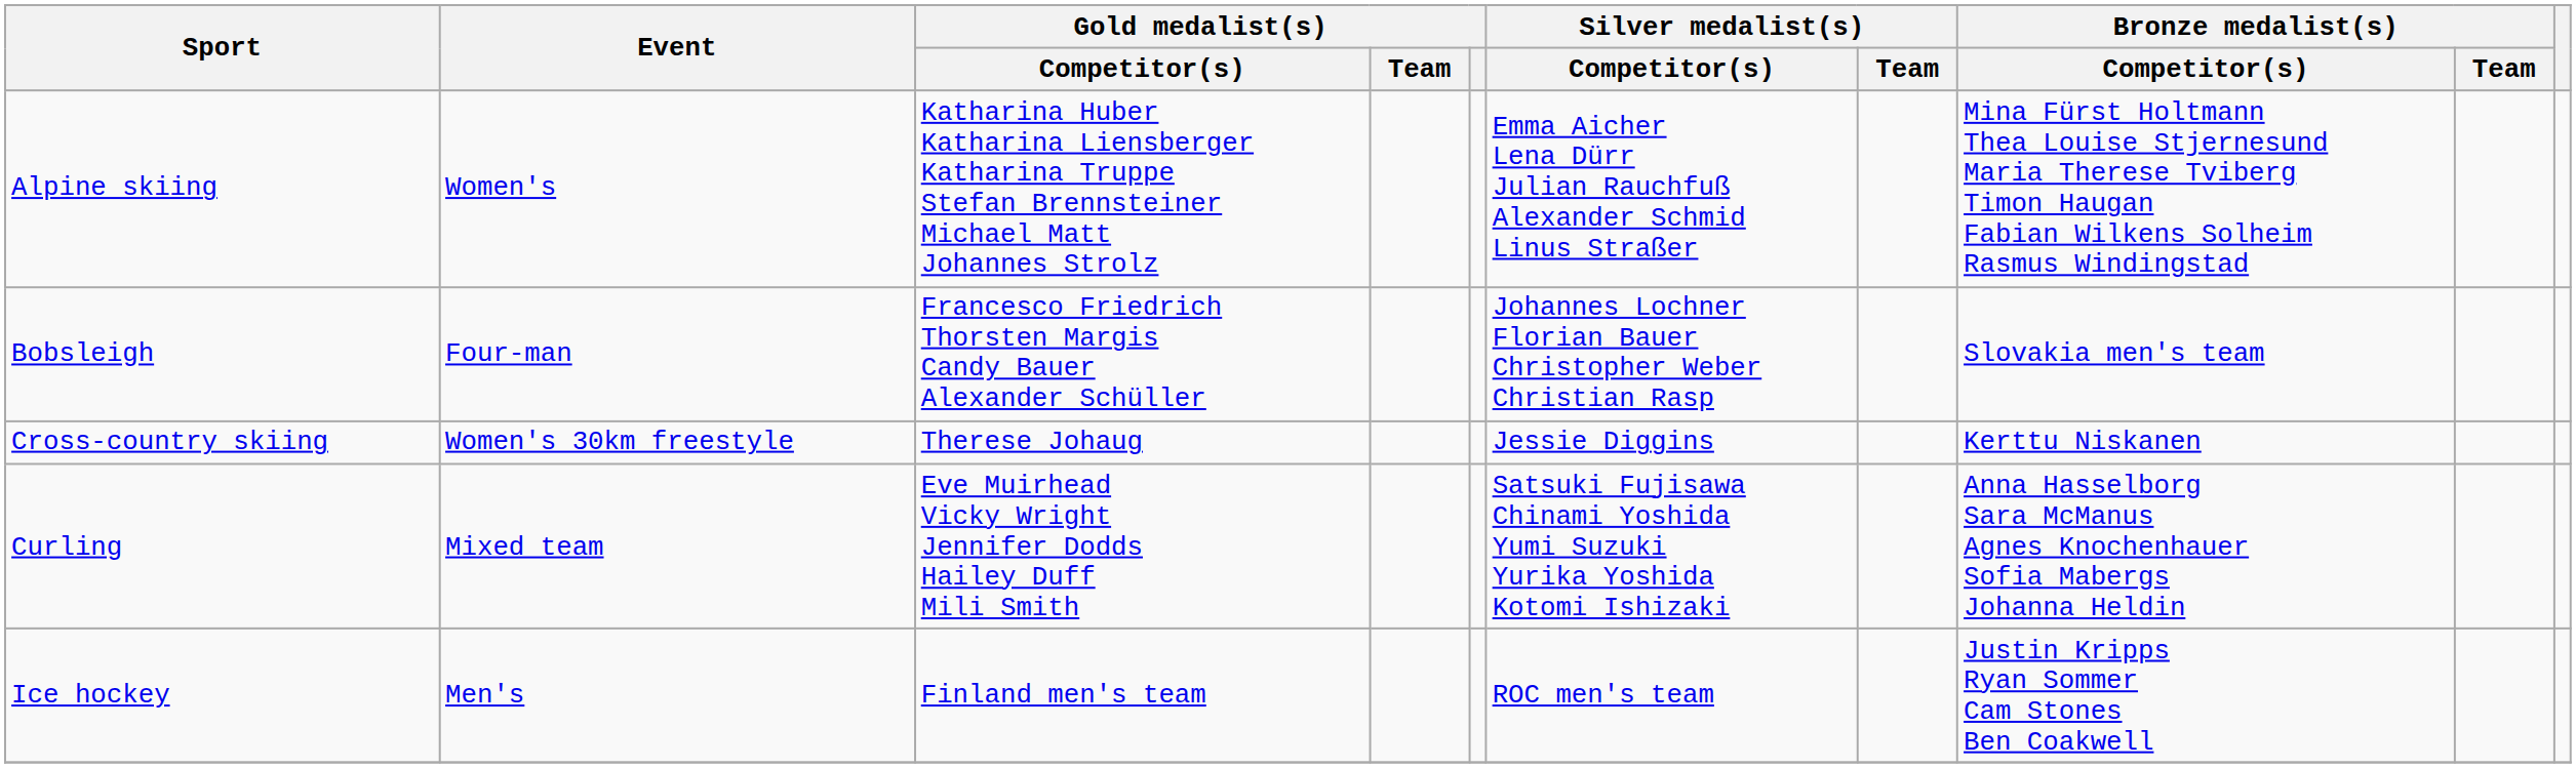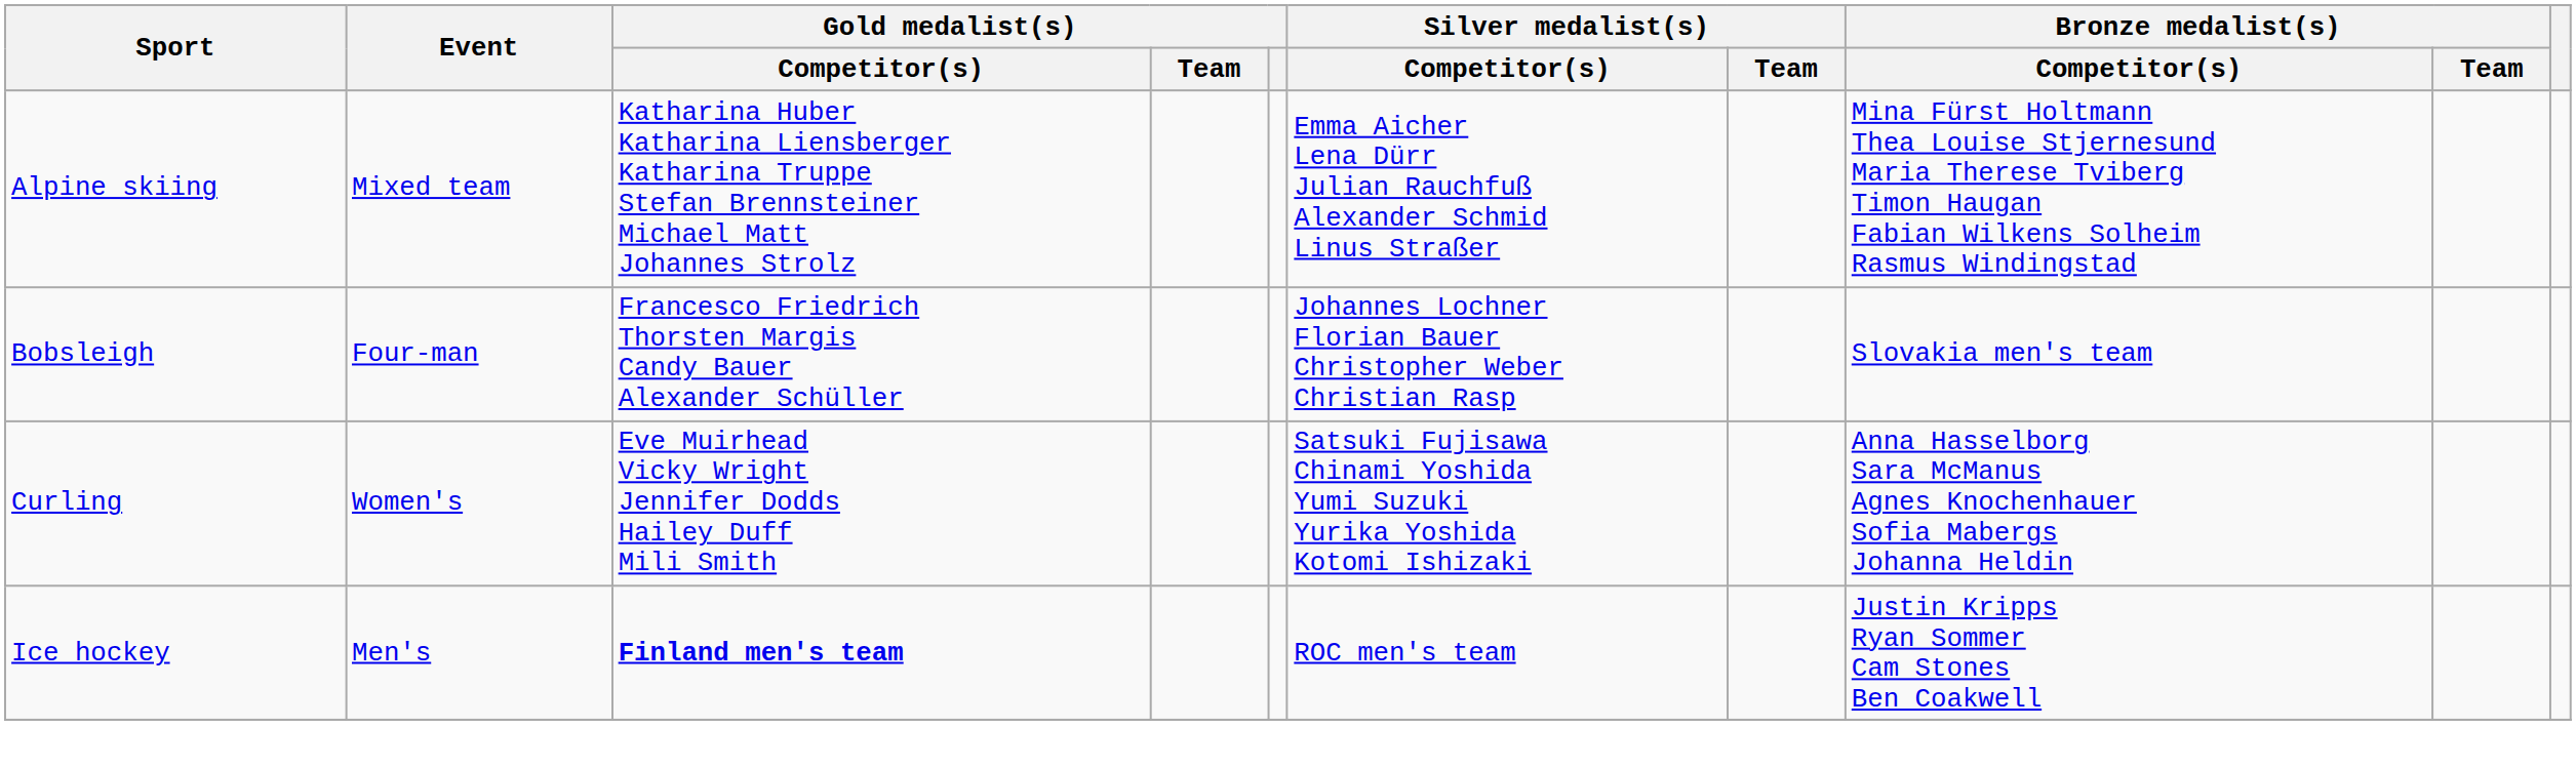Alpine skiing | Event: Women's -> Mixed team
- row: Cross-country skiing | Women's 30km freestyle | Therese Johaug | Jessie Diggins | Kerttu Niskanen
Curling | Event: Mixed team -> Women's
Ice hockey | Gold medalist(s) / Competitor(s): normal -> bold
